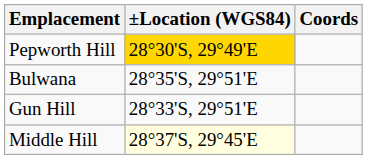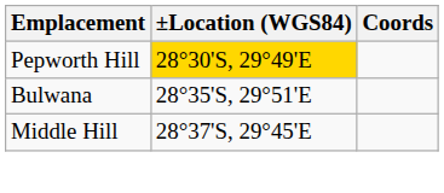- row: Gun Hill | 28°33'S, 29°51'E
Middle Hill | ±Location (WGS84): lightyellow background -> no background
